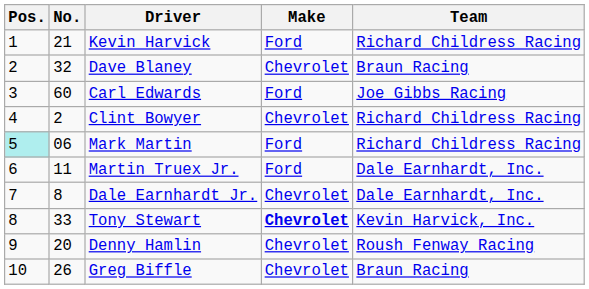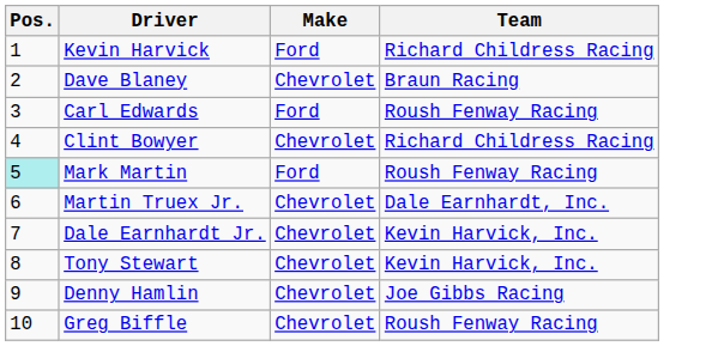- column: No. | 21 | 32 | 60 | 2 | 06 | 11 | 8 | 33 | 20 | 26
Carl Edwards | Team: Joe Gibbs Racing -> Roush Fenway Racing
Mark Martin | Team: Richard Childress Racing -> Roush Fenway Racing
Martin Truex Jr. | Make: Ford -> Chevrolet
Dale Earnhardt Jr. | Team: Dale Earnhardt, Inc. -> Kevin Harvick, Inc.
Tony Stewart | Make: bold -> normal
Denny Hamlin | Team: Roush Fenway Racing -> Joe Gibbs Racing
Greg Biffle | Team: Braun Racing -> Roush Fenway Racing
